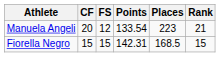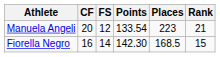Fiorella Negro | CF: 15 -> 16
Fiorella Negro | FS: 15 -> 14
Fiorella Negro | Points: 142.31 -> 142.30
